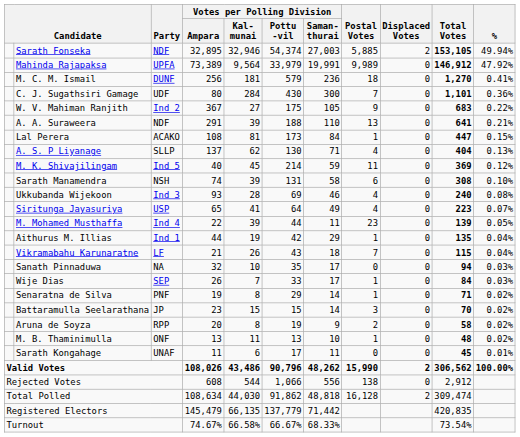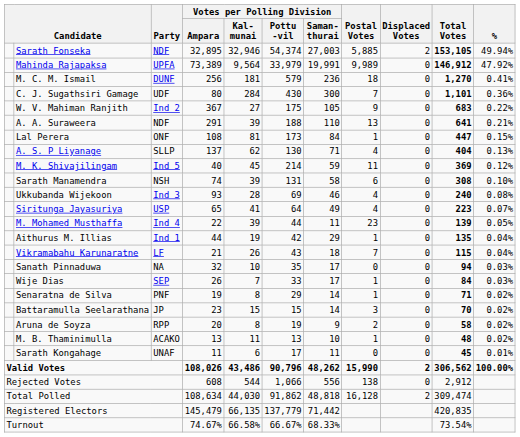Lal Perera | Party: ACAKO -> ONF
M. B. Thaminimulla | Party: ONF -> ACAKO
